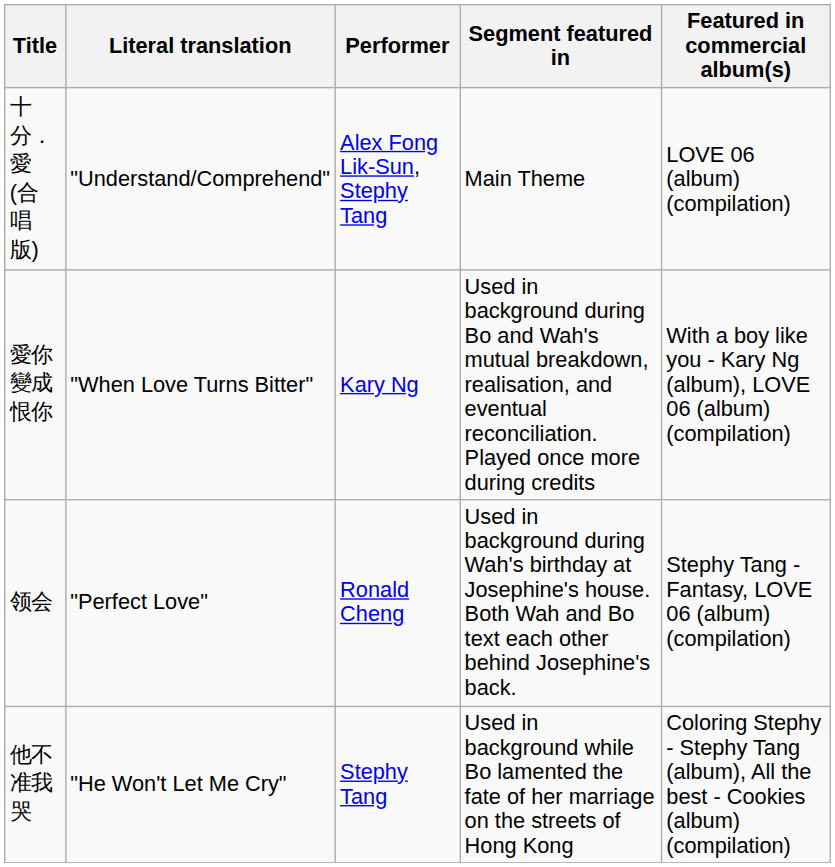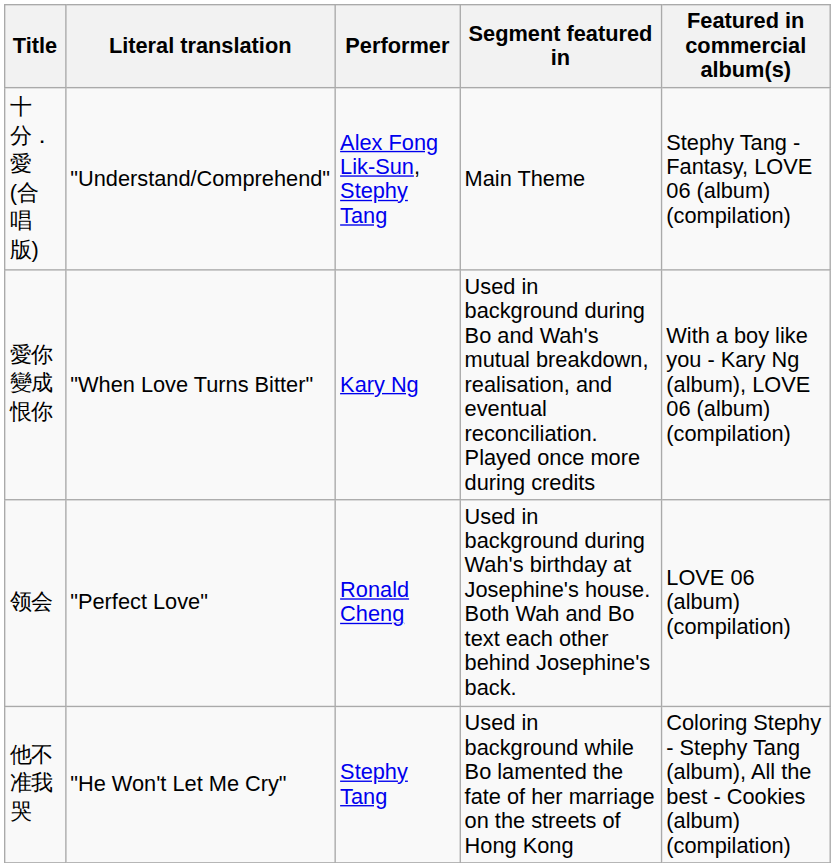十分．愛(合唱版) | Featured in commercial album(s): LOVE 06 (album) (compilation) -> Stephy Tang - Fantasy, LOVE 06 (album) (compilation)
领会 | Featured in commercial album(s): Stephy Tang - Fantasy, LOVE 06 (album) (compilation) -> LOVE 06 (album) (compilation)
